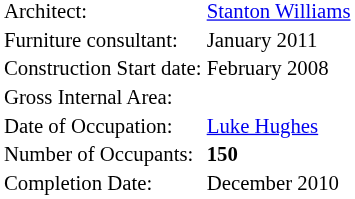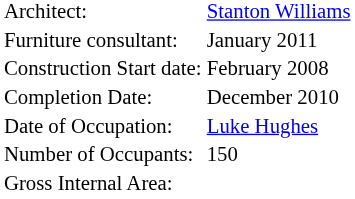rows swapped: Completion Date: <-> Gross Internal Area:
Number of Occupants: | column 2: bold -> normal
